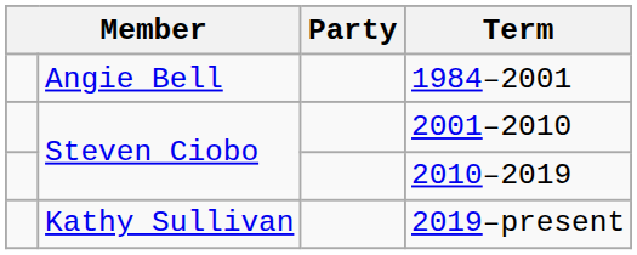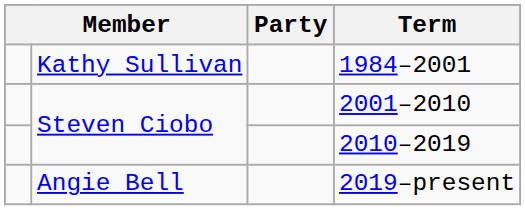1984–2001 | column 2: Angie Bell -> Kathy Sullivan
2019–present | column 2: Kathy Sullivan -> Angie Bell
